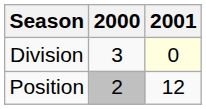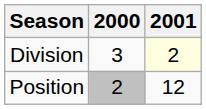Division | 2001: 0 -> 2
